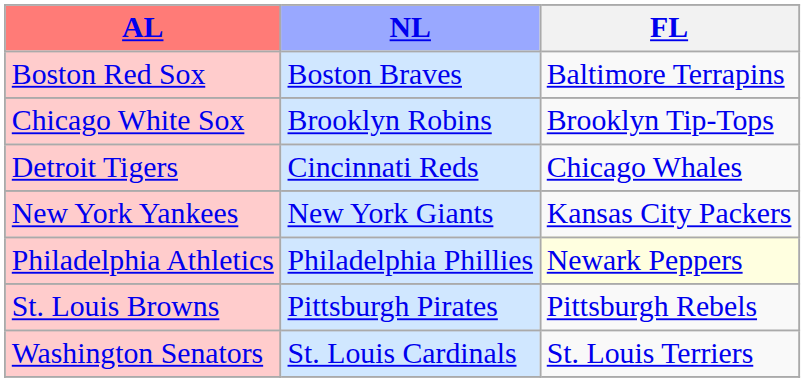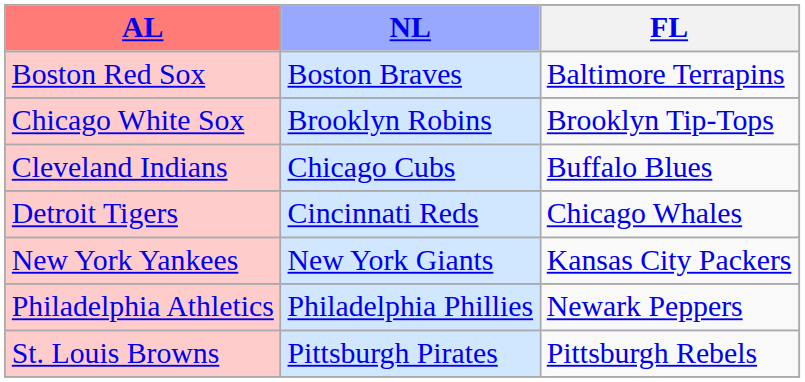+ row: Cleveland Indians | Chicago Cubs | Buffalo Blues
Philadelphia Athletics | FL: lightyellow background -> no background
- row: Washington Senators | St. Louis Cardinals | St. Louis Terriers
